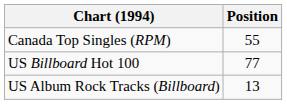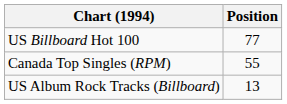rows swapped: Canada Top Singles (RPM) <-> US Billboard Hot 100
